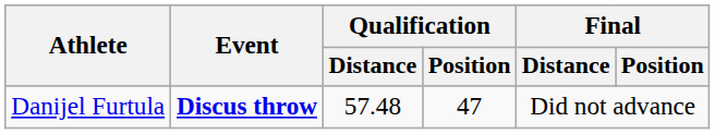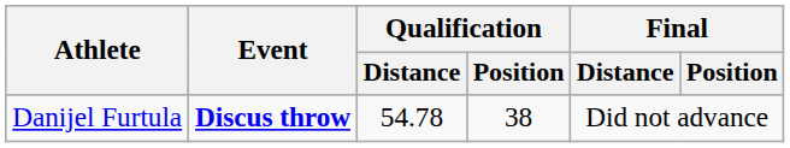Danijel Furtula | Qualification / Distance: 57.48 -> 54.78
Danijel Furtula | Qualification / Position: 47 -> 38
